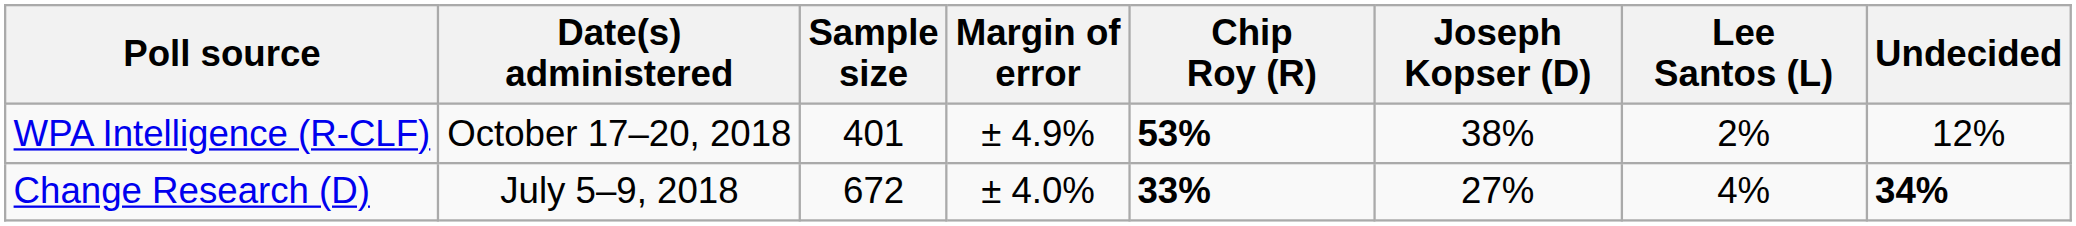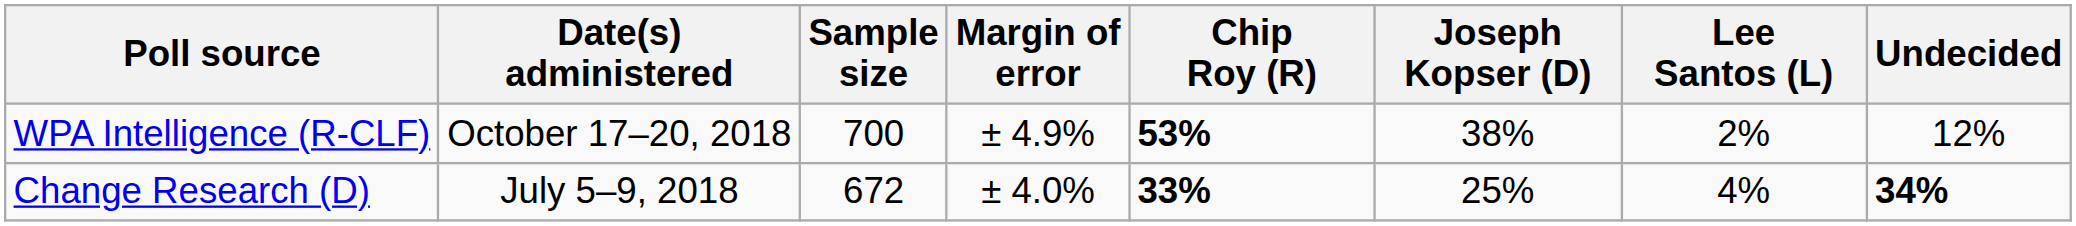WPA Intelligence (R-CLF) | Sample size: 401 -> 700
Change Research (D) | Joseph Kopser (D): 27% -> 25%
